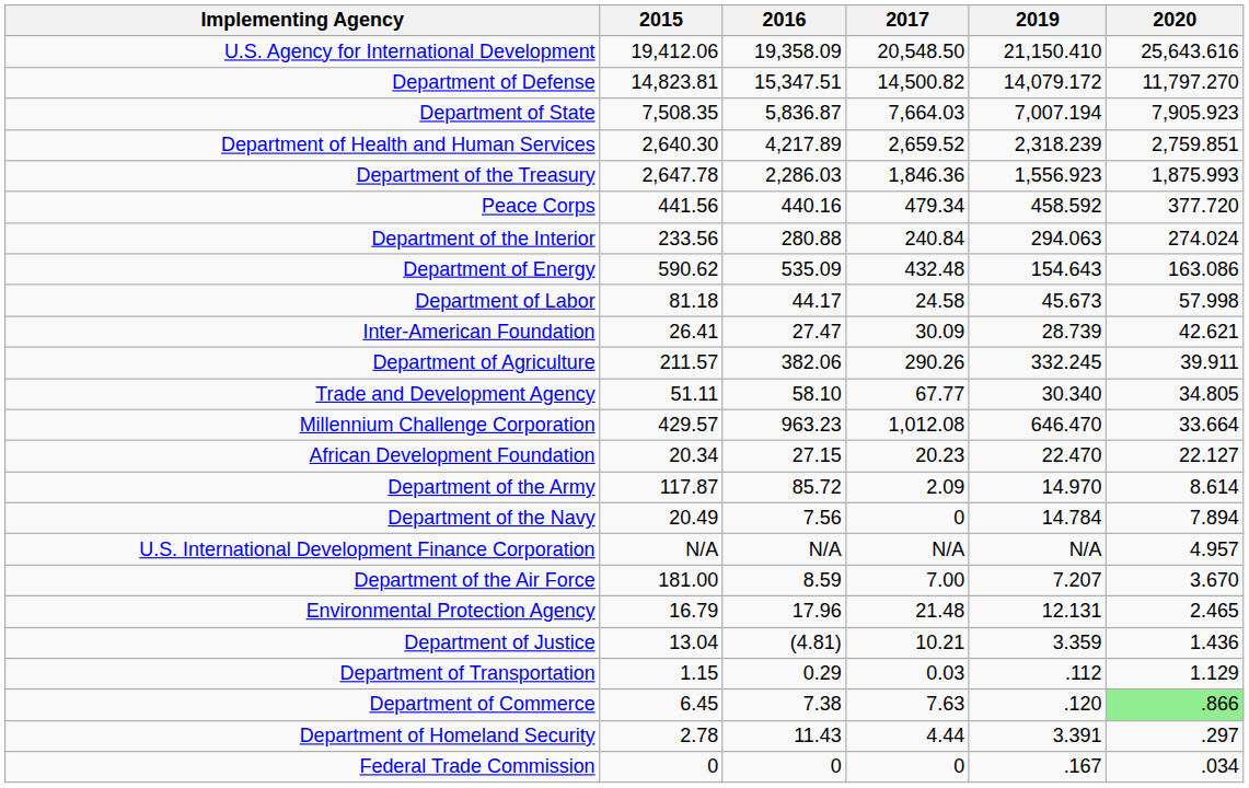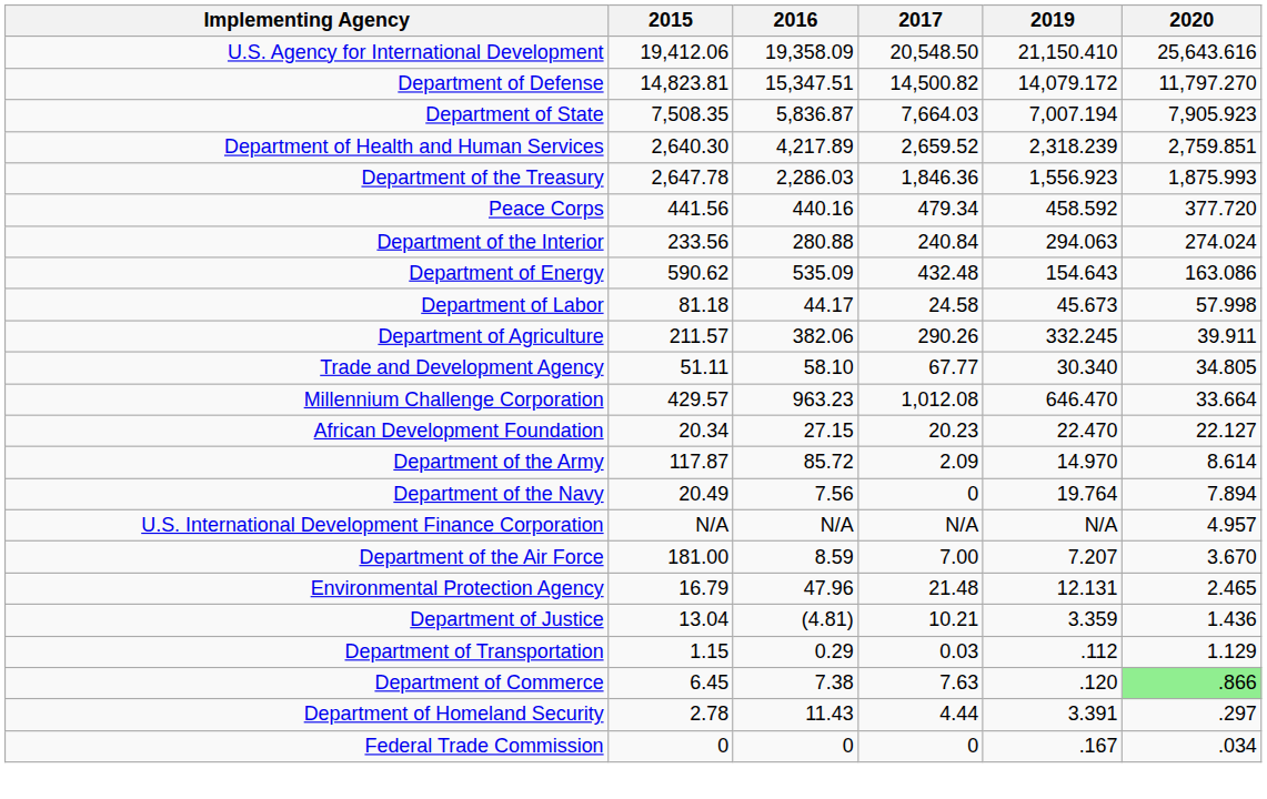- row: Inter-American Foundation | 26.41 | 27.47 | 30.09 | 28.739 | 42.621
Department of the Navy | 2019: 14.784 -> 19.764
Environmental Protection Agency | 2016: 17.96 -> 47.96
